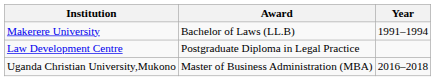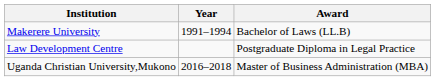columns swapped: Award <-> Year
